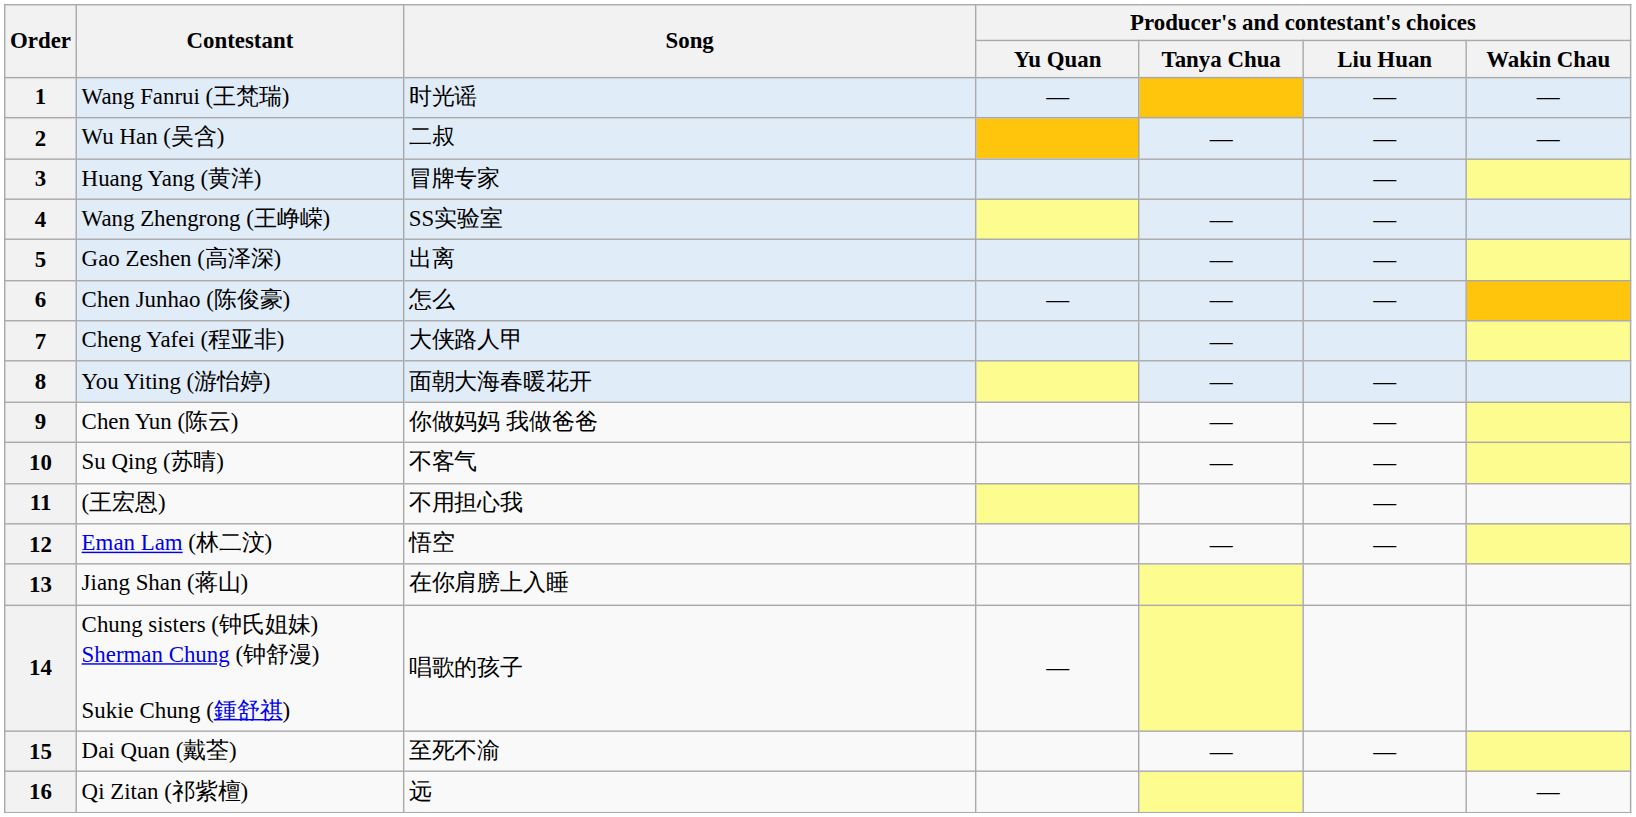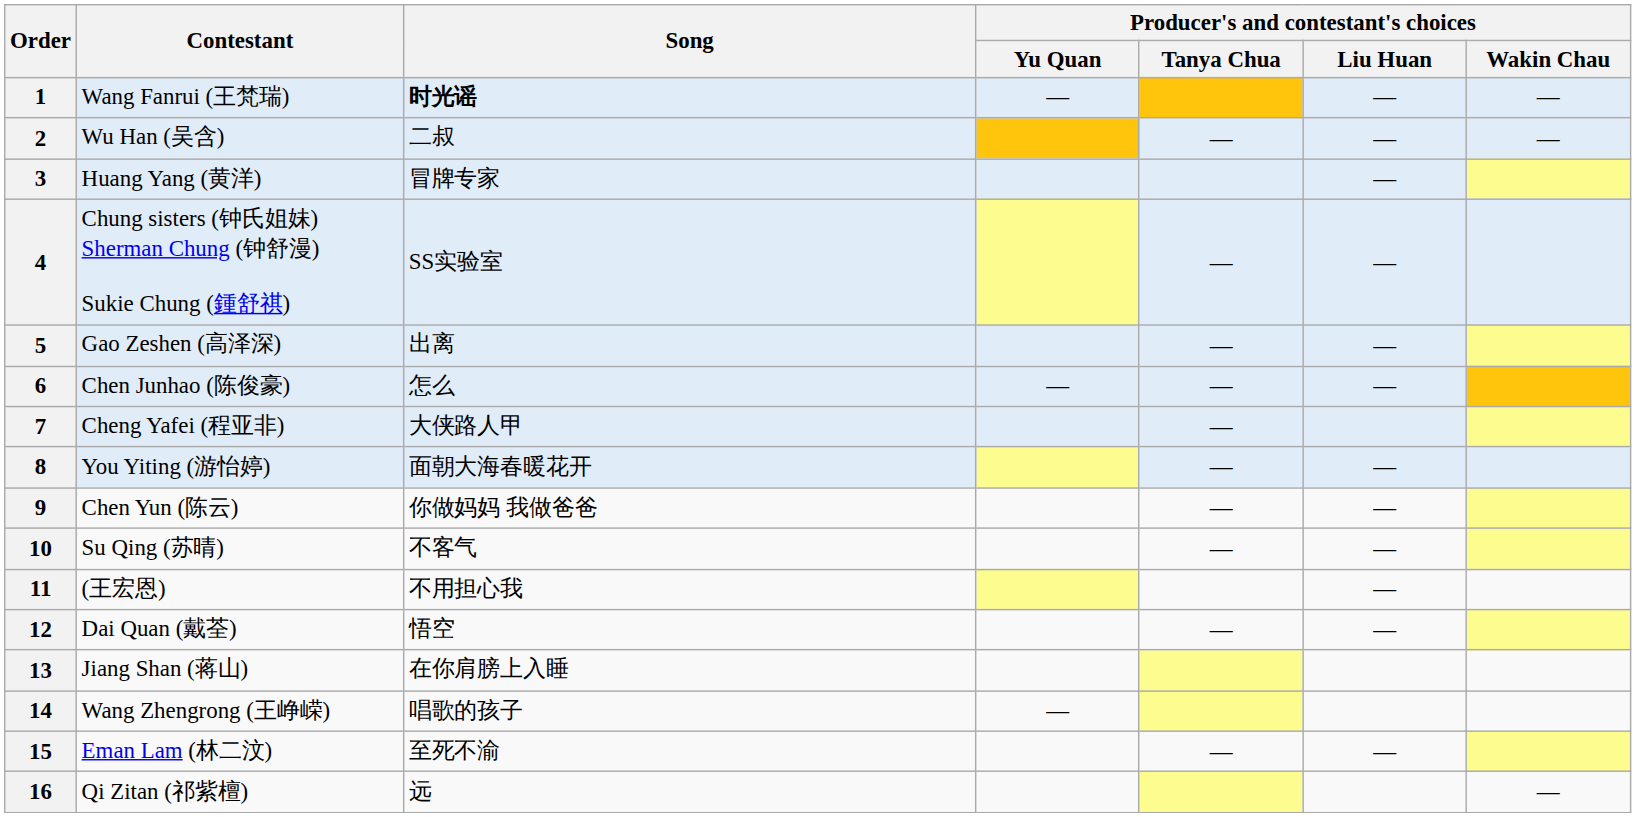1 | Song: normal -> bold
4 | Contestant: Wang Zhengrong (王峥嵘) -> Chung sisters (钟氏姐妹) Sherman Chung (钟舒漫) Sukie Chung (鍾舒祺)
12 | Contestant: Eman Lam (林二汶) -> Dai Quan (戴荃)
14 | Contestant: Chung sisters (钟氏姐妹) Sherman Chung (钟舒漫) Sukie Chung (鍾舒祺) -> Wang Zhengrong (王峥嵘)
15 | Contestant: Dai Quan (戴荃) -> Eman Lam (林二汶)
